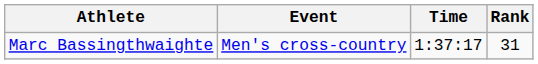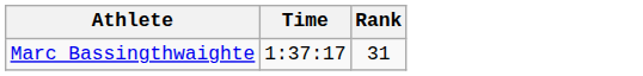- column: Event | Men's cross-country
